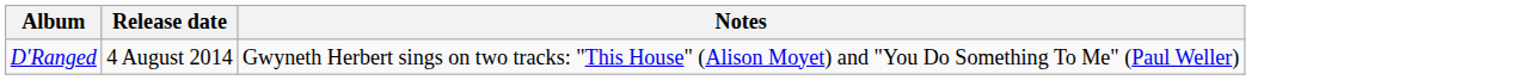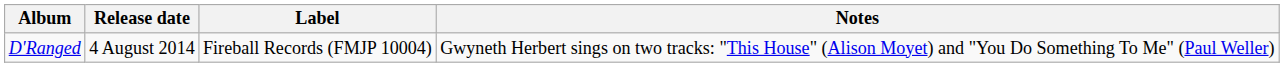+ column: Label | Fireball Records (FMJP 10004)
